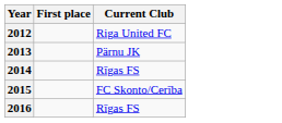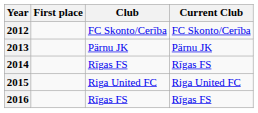+ column: Club | FC Skonto/Cerība | Pärnu JK | Rīgas FS | Riga United FC | Rīgas FS
2012 | Current Club: Riga United FC -> FC Skonto/Cerība
2015 | Current Club: FC Skonto/Cerība -> Riga United FC
